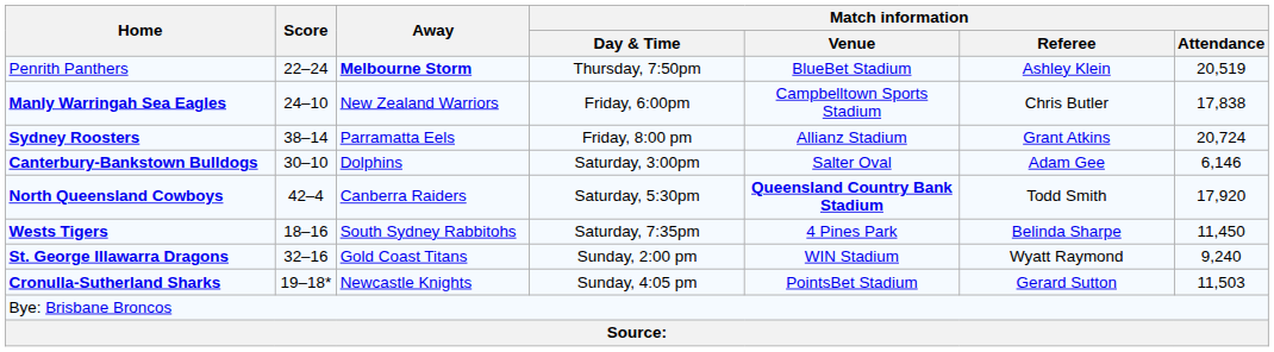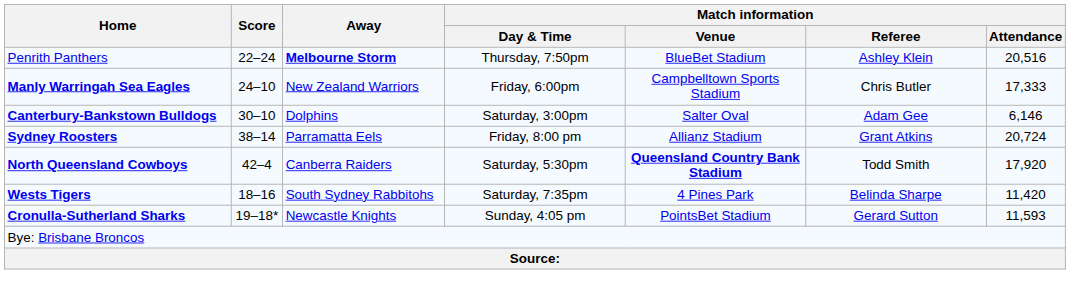Penrith Panthers | Match information / Attendance: 20,519 -> 20,516
Manly Warringah Sea Eagles | Match information / Attendance: 17,838 -> 17,333
rows swapped: Sydney Roosters <-> Canterbury-Bankstown Bulldogs
Wests Tigers | Match information / Attendance: 11,450 -> 11,420
- row: St. George Illawarra Dragons | 32–16 | Gold Coast Titans | Sunday, 2:00 pm | WIN Stadium | Wyatt Raymond | 9,240
Cronulla-Sutherland Sharks | Match information / Attendance: 11,503 -> 11,593
